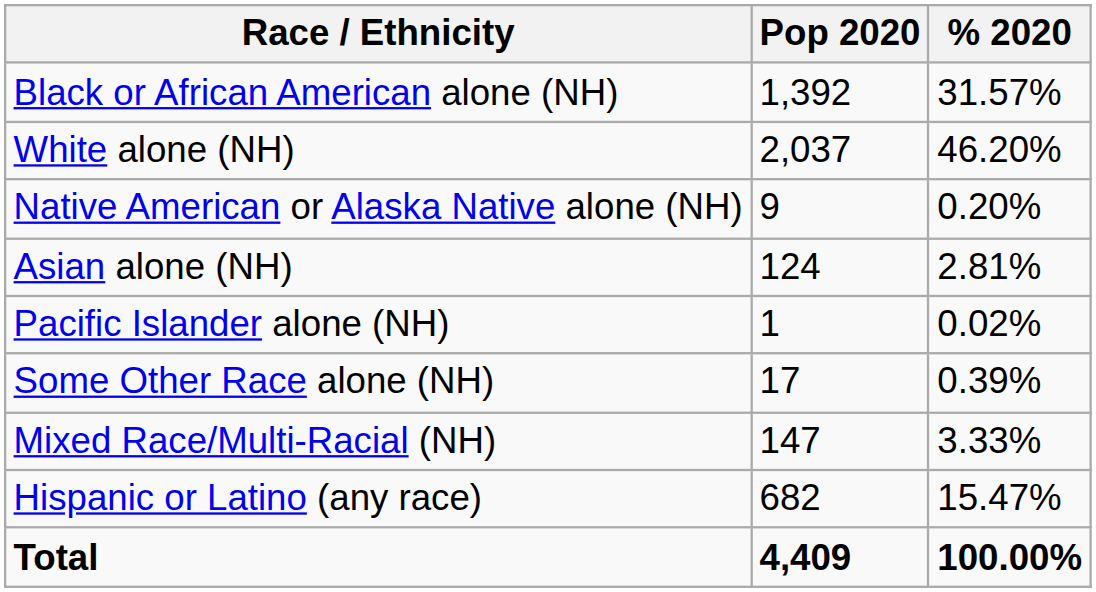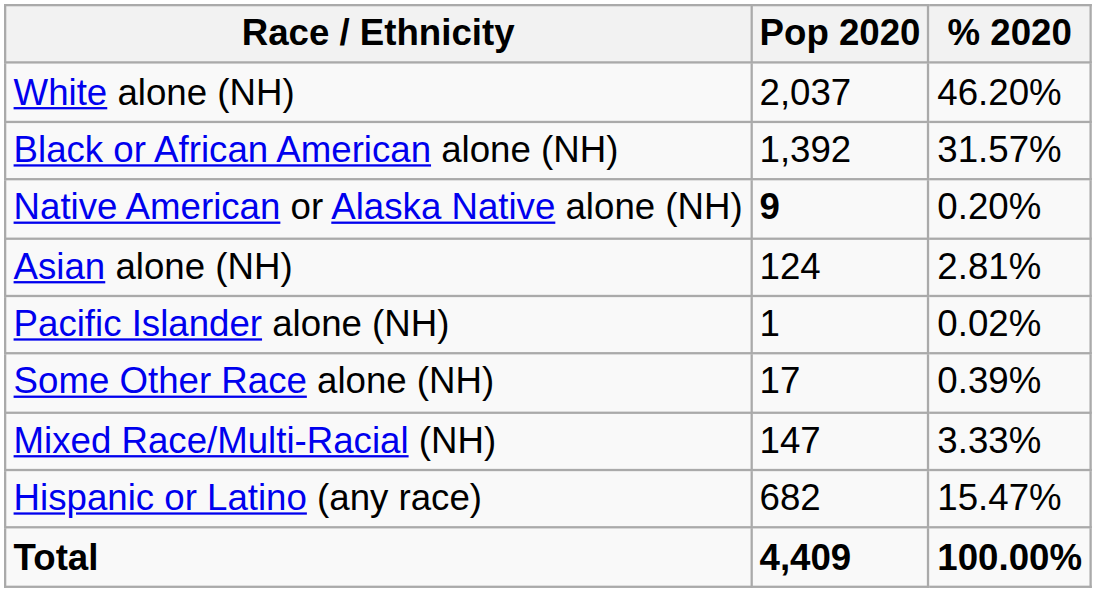rows swapped: White alone (NH) <-> Black or African American alone (NH)
Native American or Alaska Native alone (NH) | Pop 2020: normal -> bold
